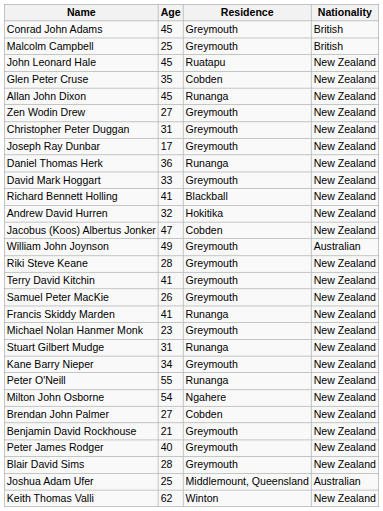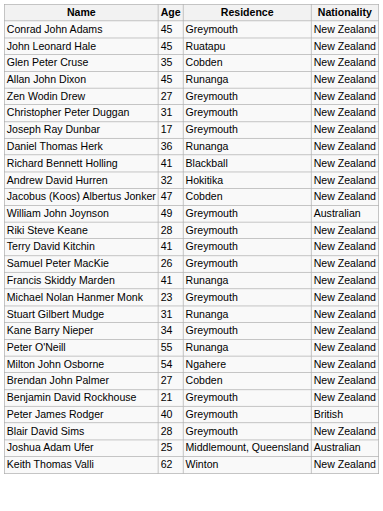Conrad John Adams | Nationality: British -> New Zealand
- row: Malcolm Campbell | 25 | Greymouth | British
- row: David Mark Hoggart | 33 | Greymouth | New Zealand
Peter James Rodger | Nationality: New Zealand -> British
